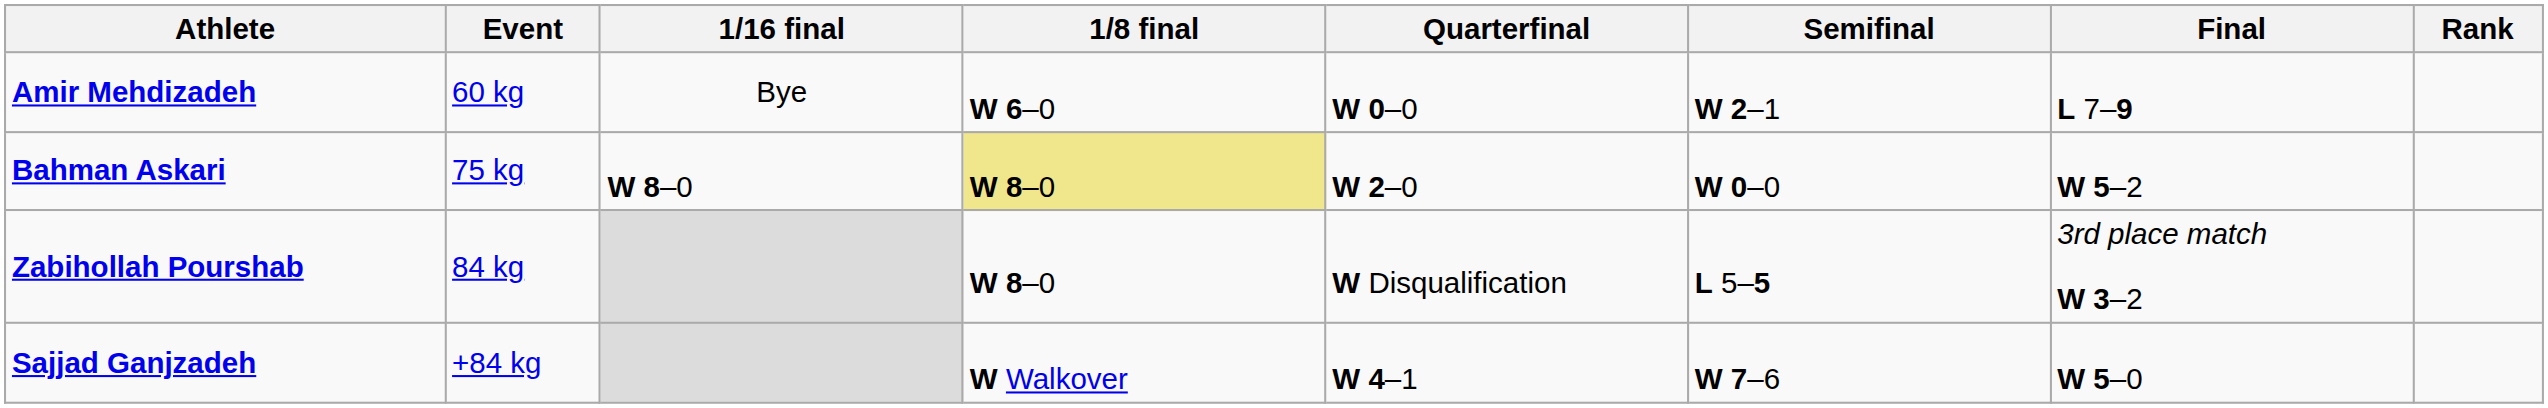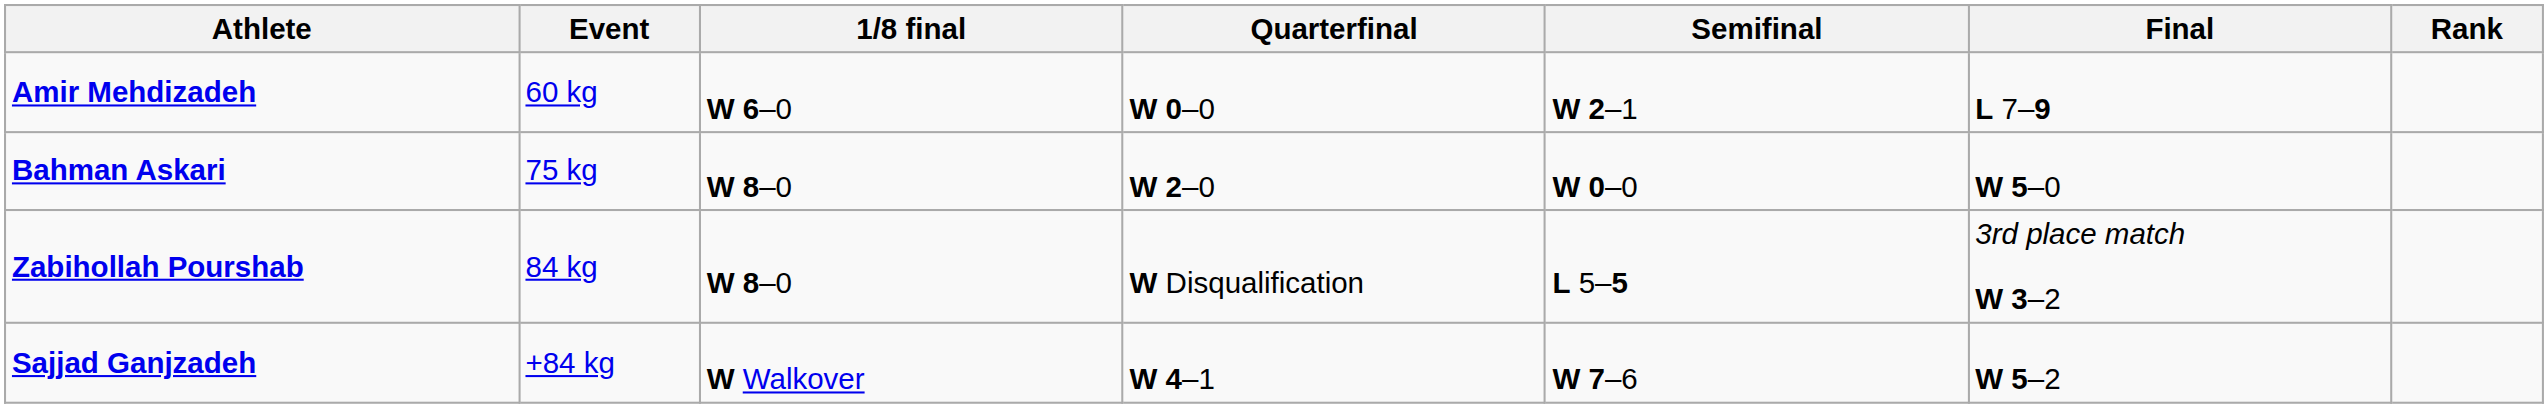- column: 1/16 final | Bye | W 8–0
Bahman Askari | 1/8 final: khaki background -> no background
Bahman Askari | Final: W 5–2 -> W 5–0
Sajjad Ganjzadeh | Final: W 5–0 -> W 5–2
